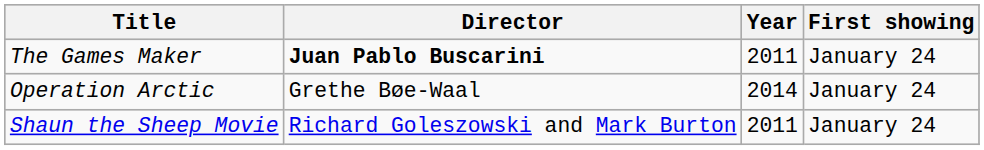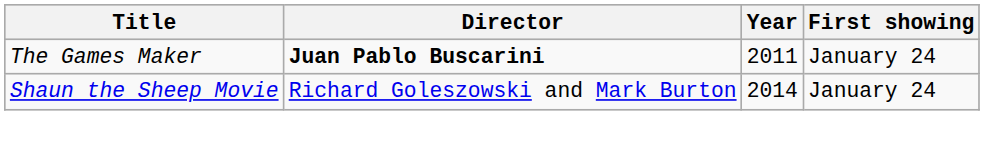- row: Operation Arctic | Grethe Bøe-Waal | 2014 | January 24
Shaun the Sheep Movie | Year: 2011 -> 2014
